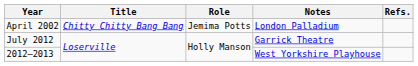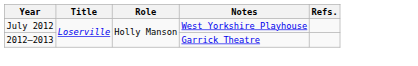- row: April 2002 | Chitty Chitty Bang Bang | Jemima Potts | London Palladium
July 2012 | Notes: Garrick Theatre -> West Yorkshire Playhouse
2012–2013 | Notes: West Yorkshire Playhouse -> Garrick Theatre
